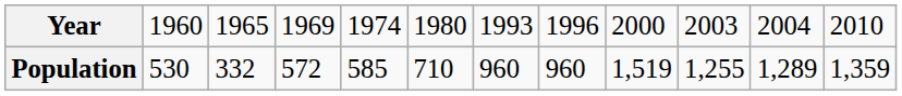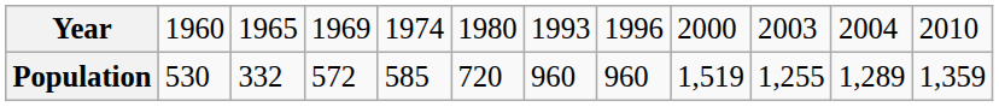Population | column 6: 710 -> 720
